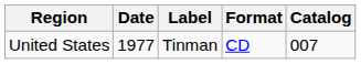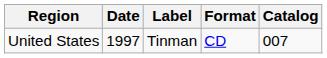United States | Date: 1977 -> 1997
